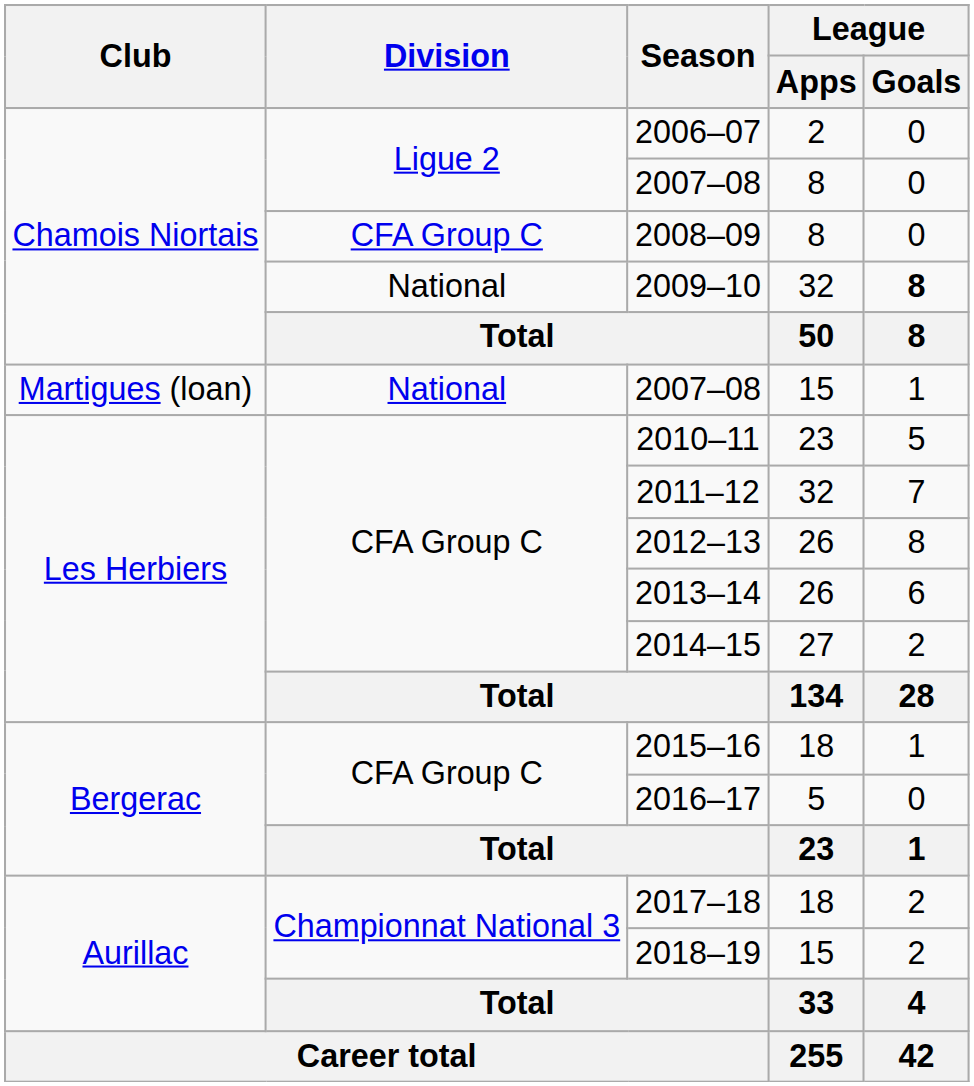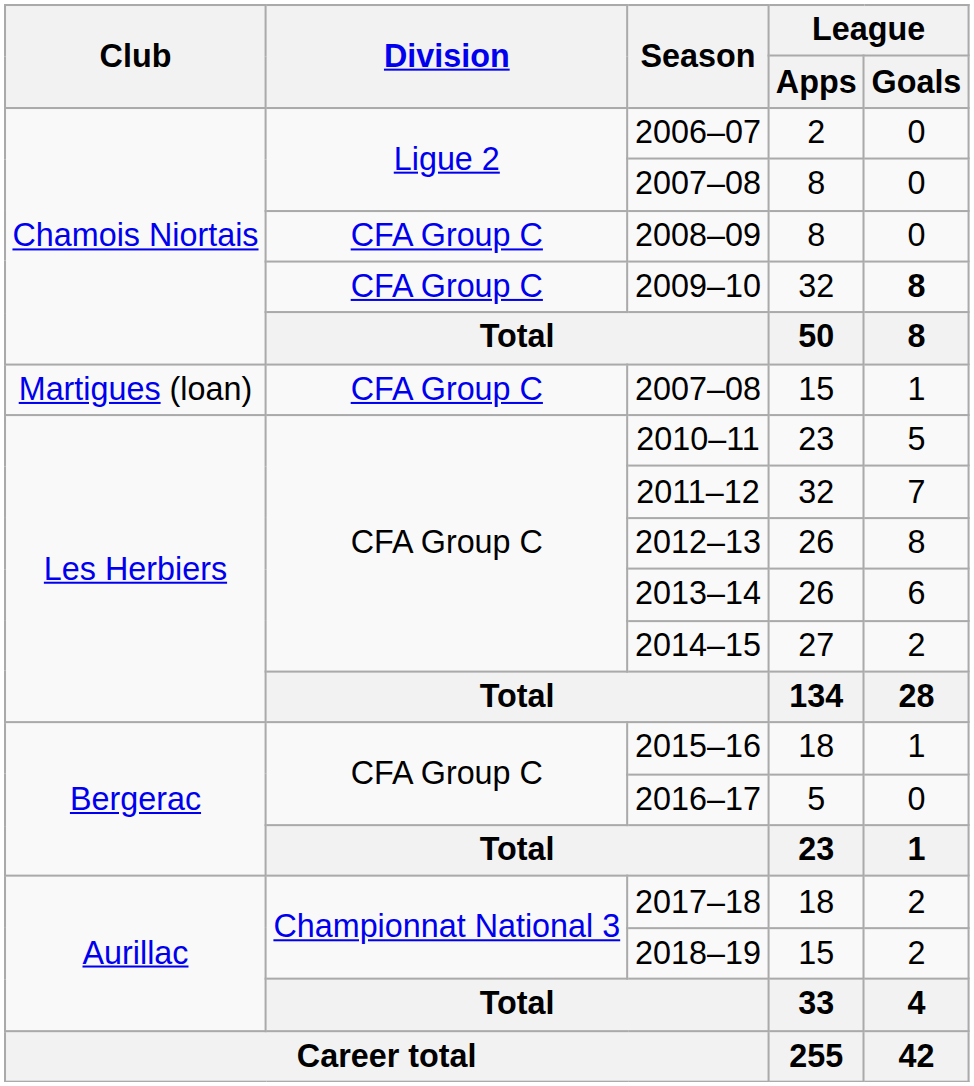2009–10 | Division: National -> CFA Group C
2007–08 / 15 | Division: National -> CFA Group C
